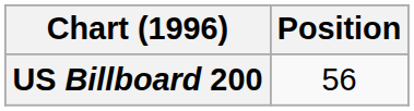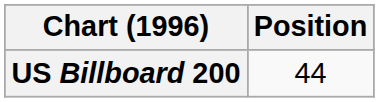US Billboard 200 | Position: 56 -> 44
